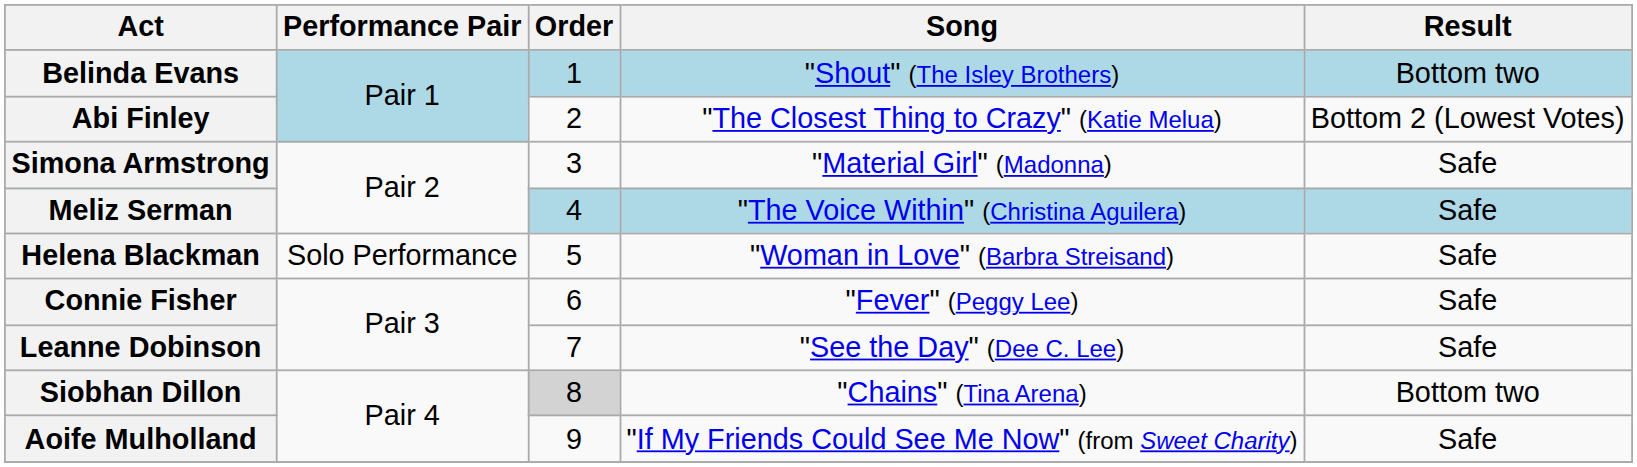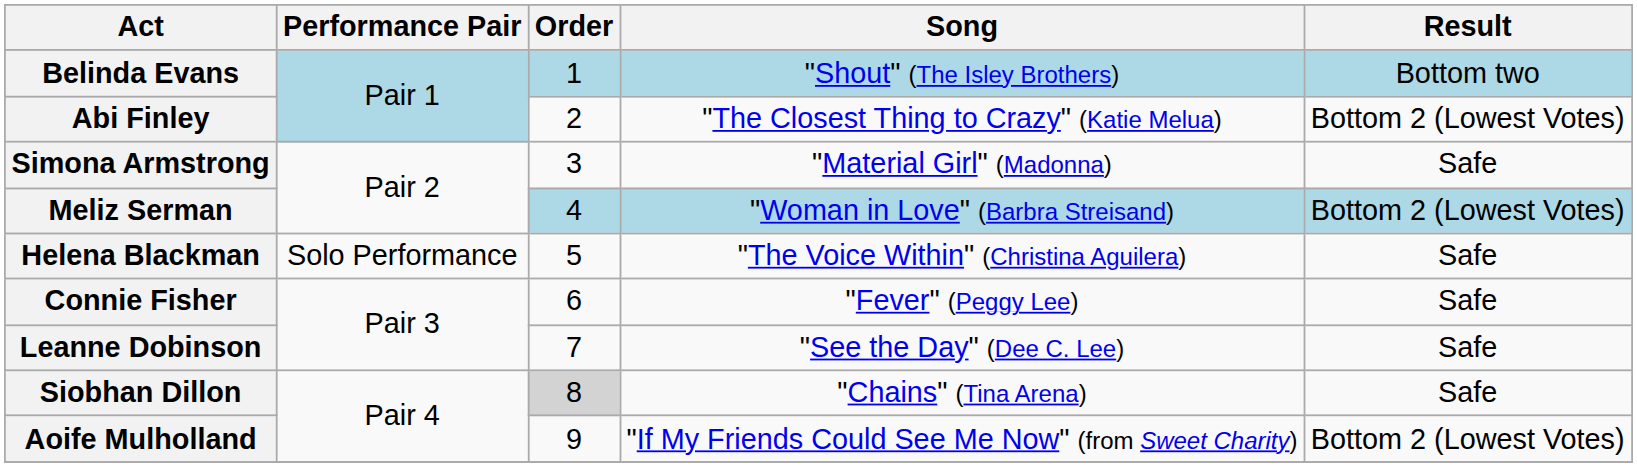Meliz Serman | Song: "The Voice Within" (Christina Aguilera) -> "Woman in Love" (Barbra Streisand)
Meliz Serman | Result: Safe -> Bottom 2 (Lowest Votes)
Helena Blackman | Song: "Woman in Love" (Barbra Streisand) -> "The Voice Within" (Christina Aguilera)
Siobhan Dillon | Result: Bottom two -> Safe
Aoife Mulholland | Result: Safe -> Bottom 2 (Lowest Votes)
